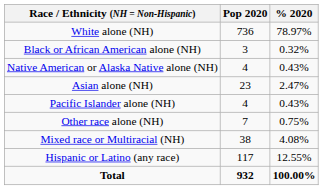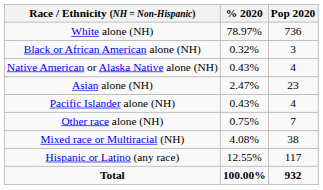columns swapped: Pop 2020 <-> % 2020
